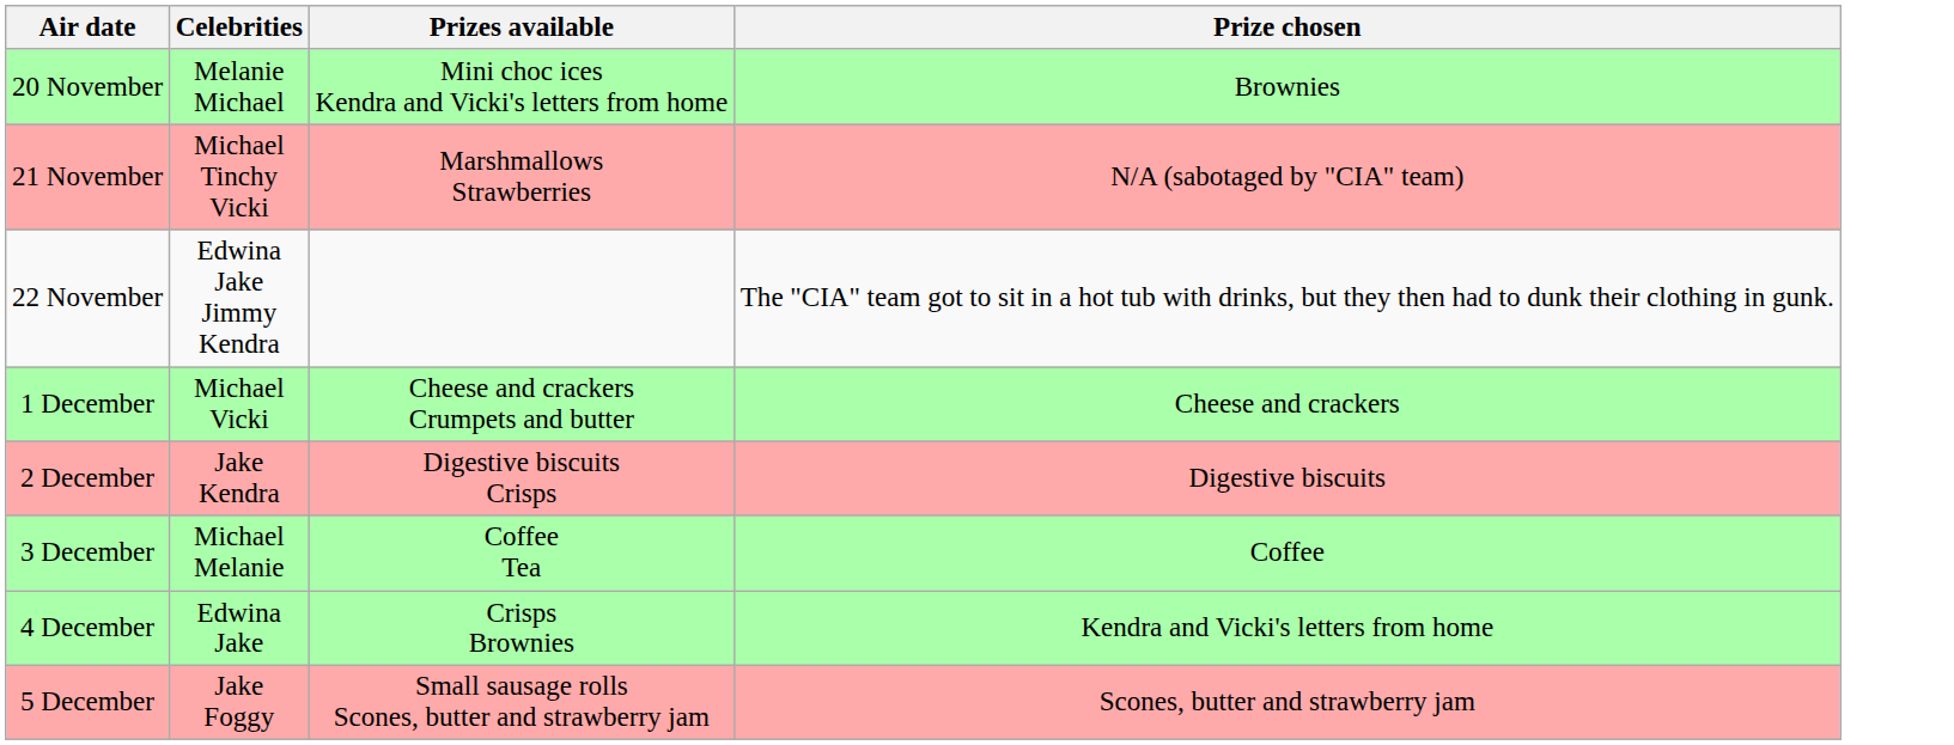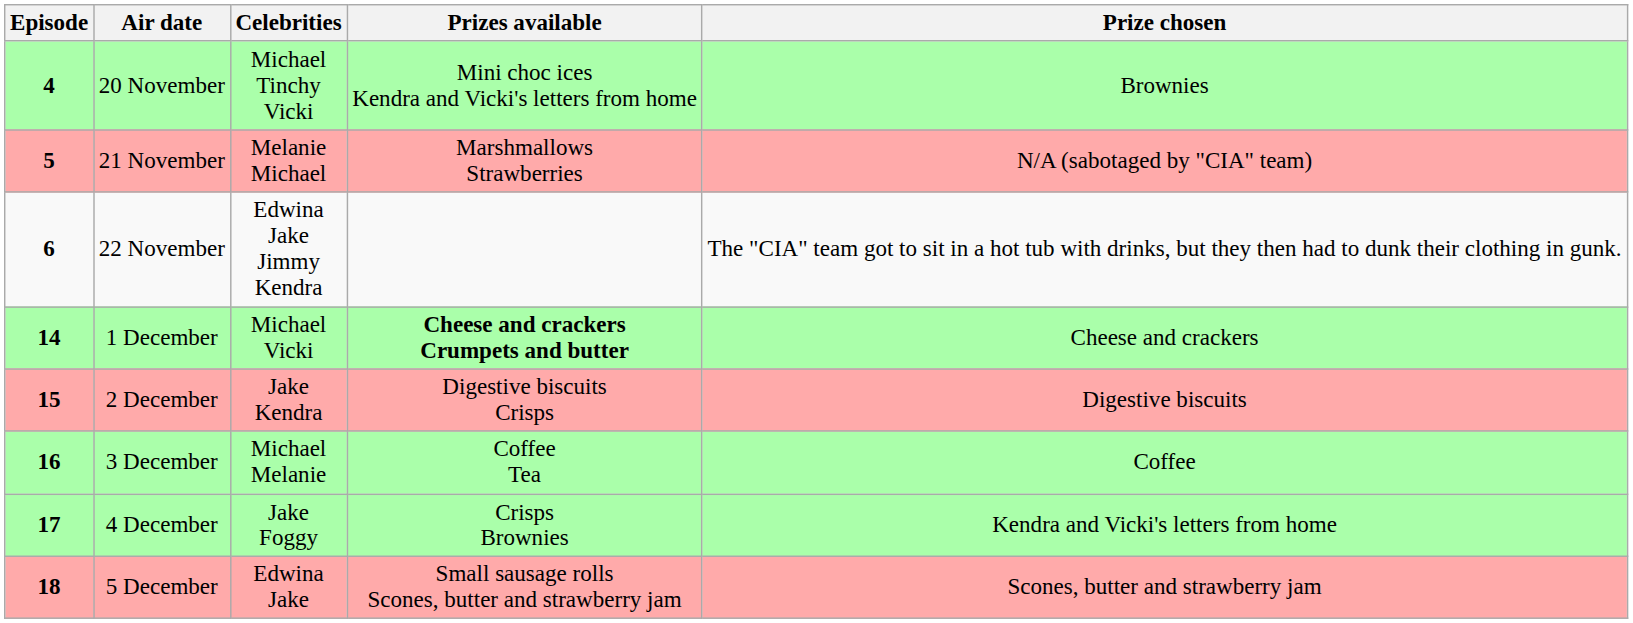+ column: Episode | 4 | 5 | 6 | 14 | 15 | 16 | 17 | 18
20 November | Celebrities: Melanie Michael -> Michael Tinchy Vicki
21 November | Celebrities: Michael Tinchy Vicki -> Melanie Michael
1 December | Prizes available: normal -> bold
4 December | Celebrities: Edwina Jake -> Jake Foggy
5 December | Celebrities: Jake Foggy -> Edwina Jake
